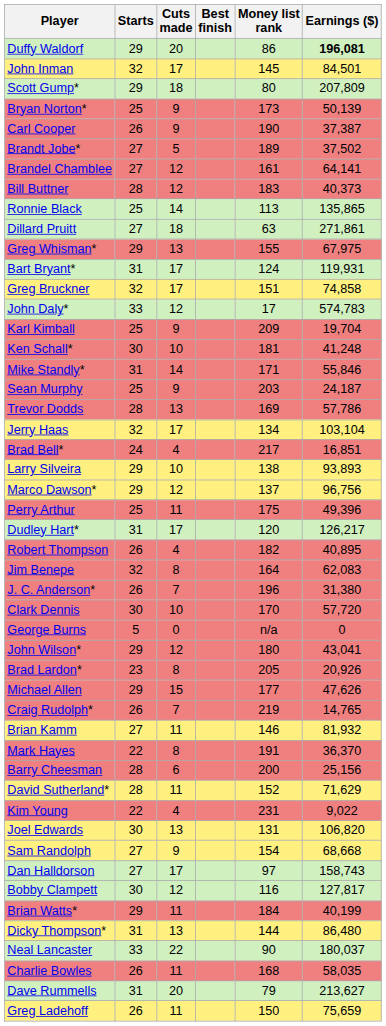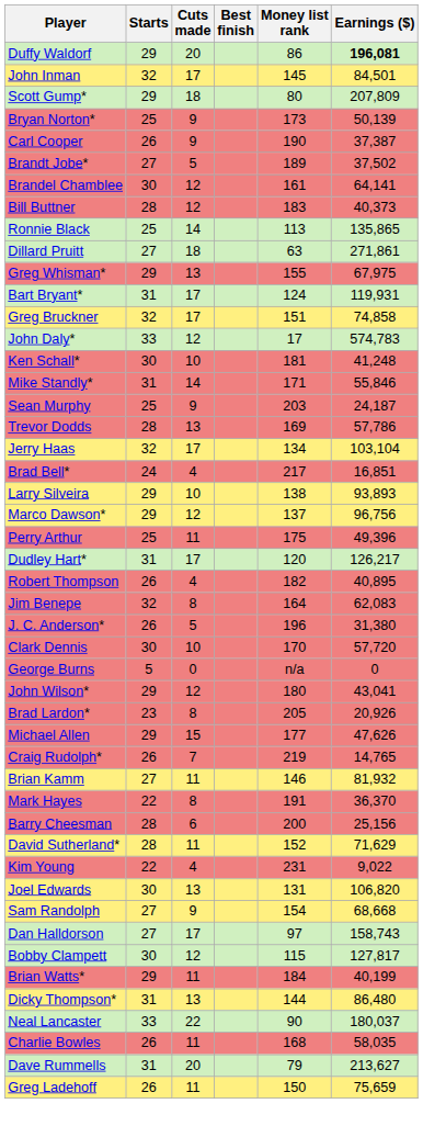Brandel Chamblee | Starts: 27 -> 30
- row: Karl Kimball | 25 | 9 | 209 | 19,704
J. C. Anderson* | Cuts made: 7 -> 5
Bobby Clampett | Money list rank: 116 -> 115
